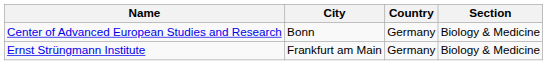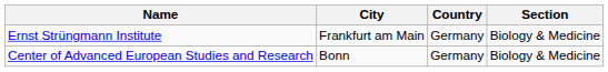rows swapped: Center of Advanced European Studies and Research <-> Ernst Strüngmann Institute
